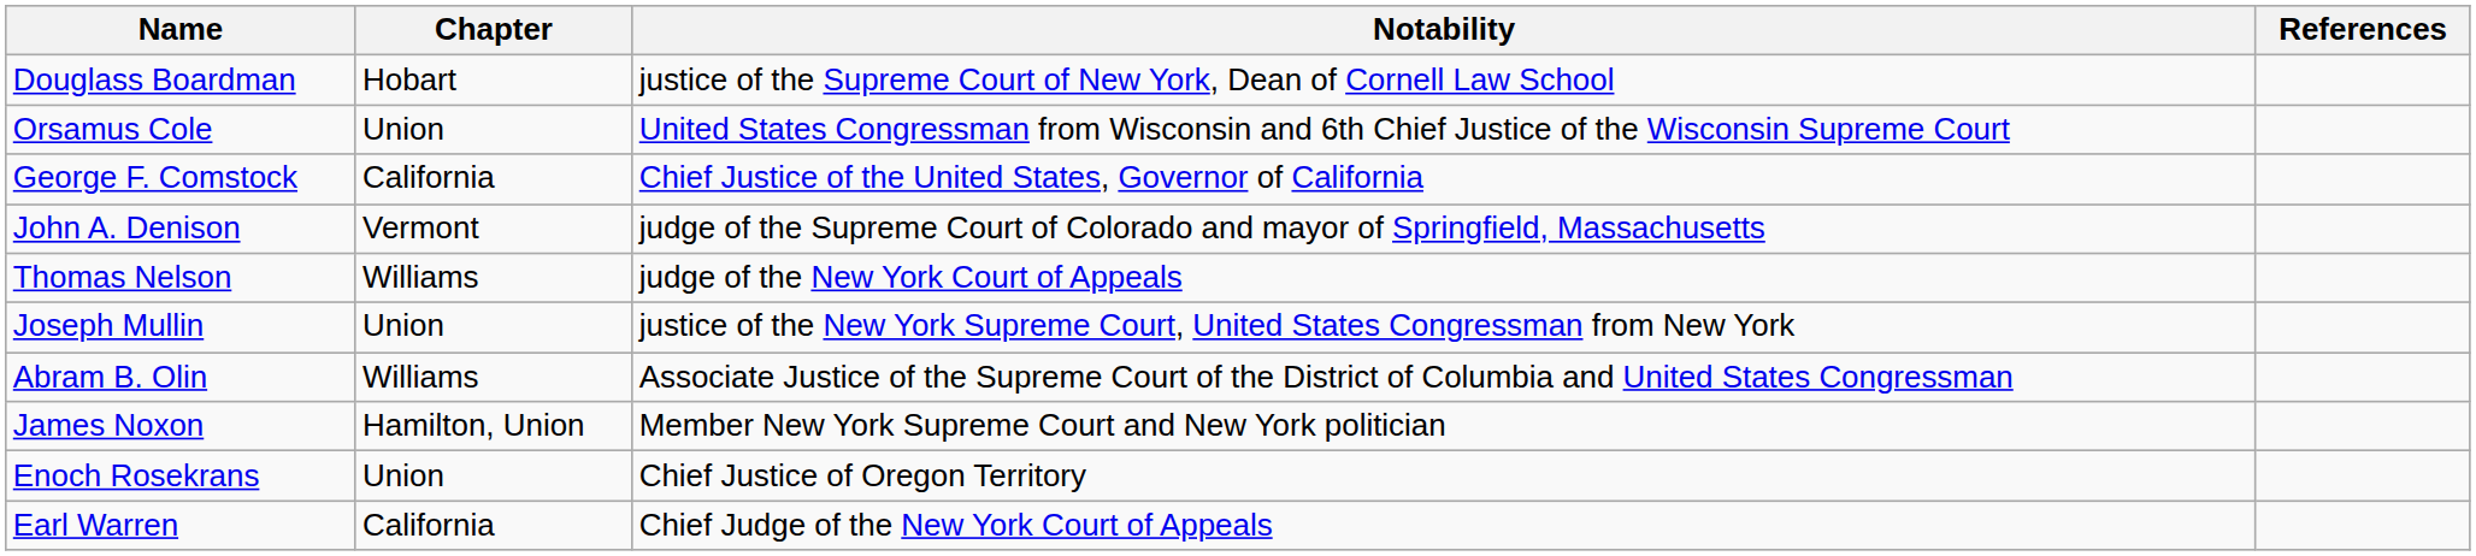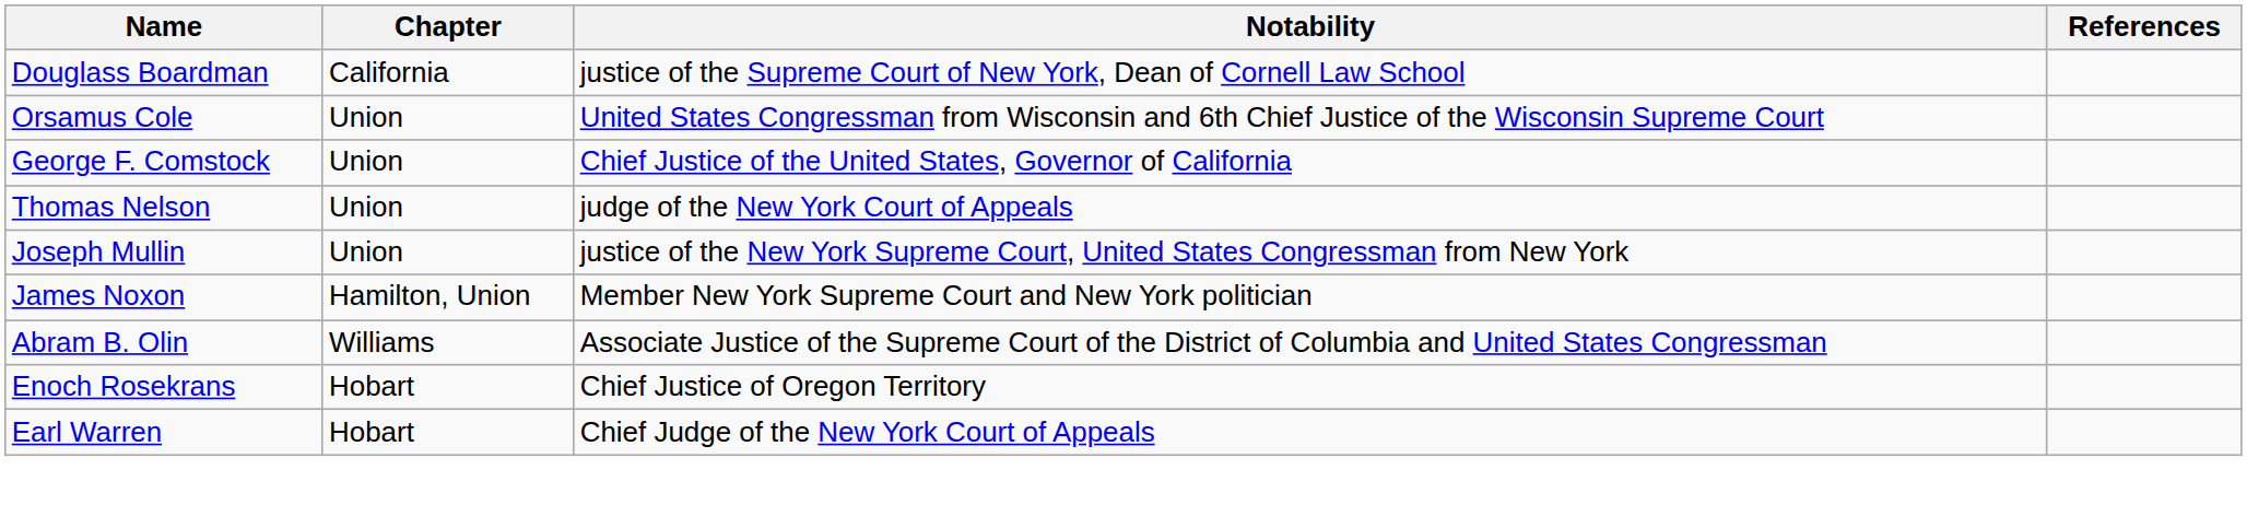Douglass Boardman | Chapter: Hobart -> California
George F. Comstock | Chapter: California -> Union
- row: John A. Denison | Vermont | judge of the Supreme Court of Colorado and mayor of Springfield, Massachusetts
Thomas Nelson | Chapter: Williams -> Union
rows swapped: James Noxon <-> Abram B. Olin
Enoch Rosekrans | Chapter: Union -> Hobart
Earl Warren | Chapter: California -> Hobart
